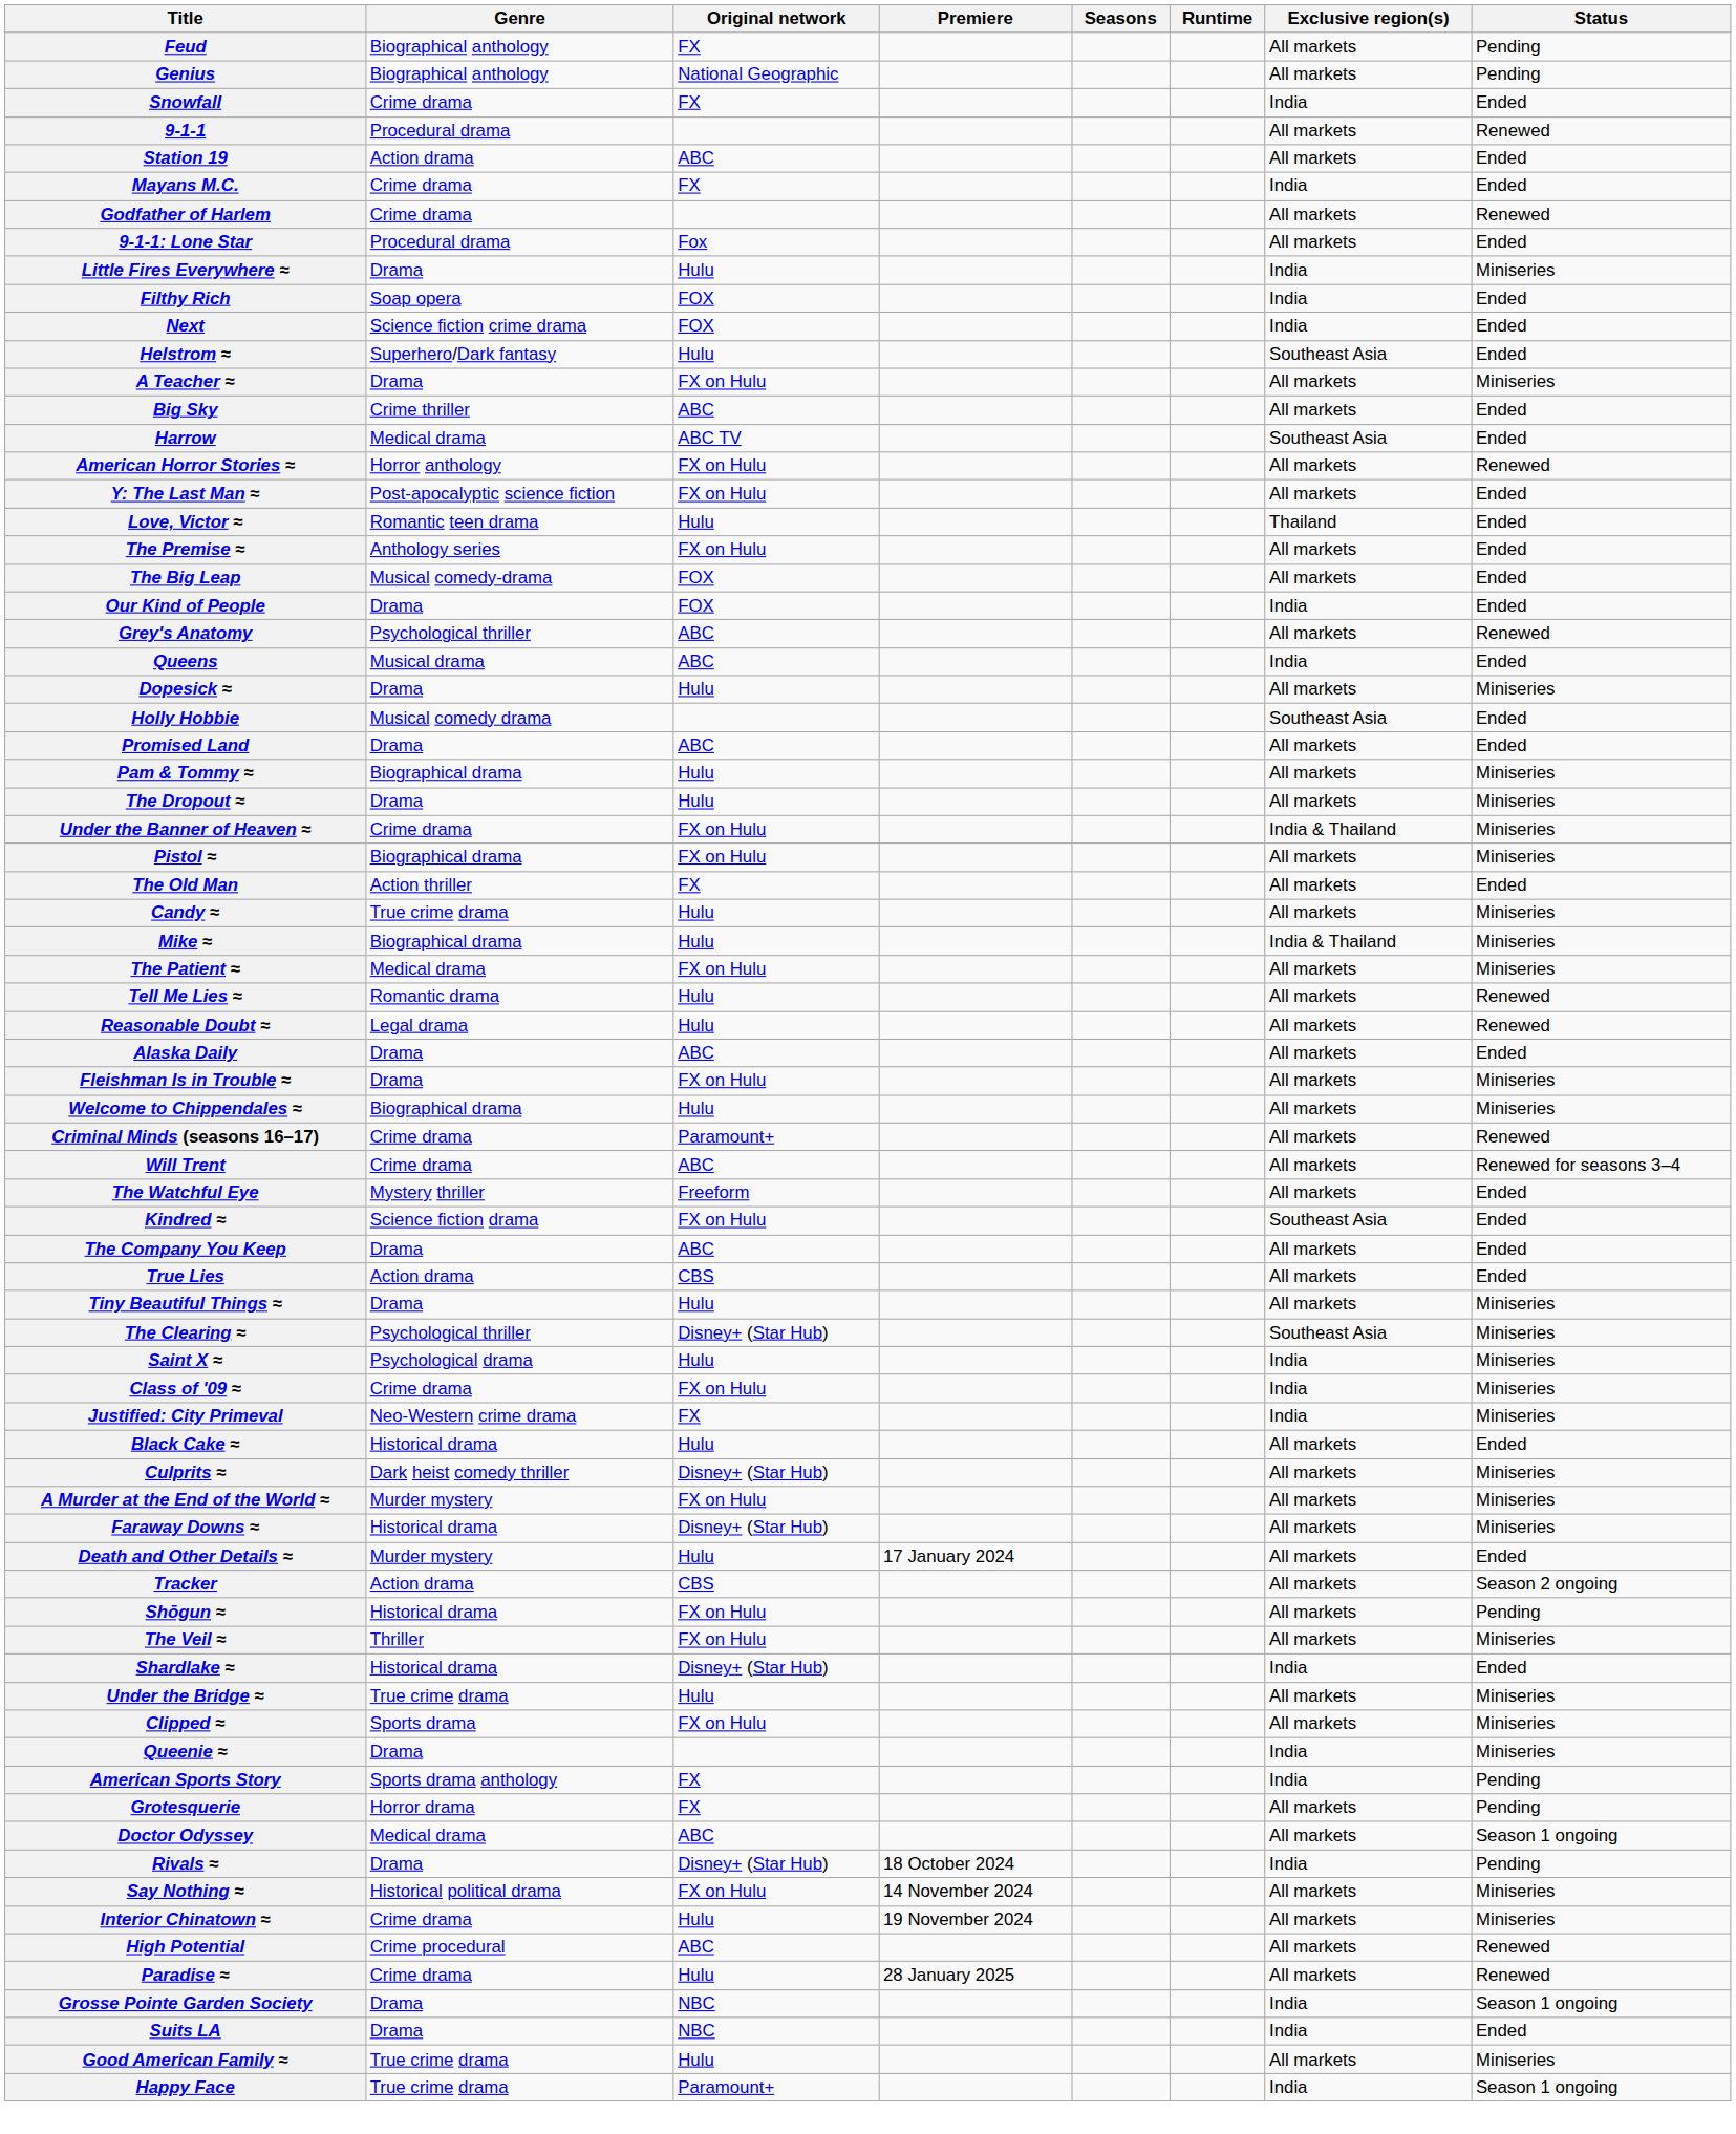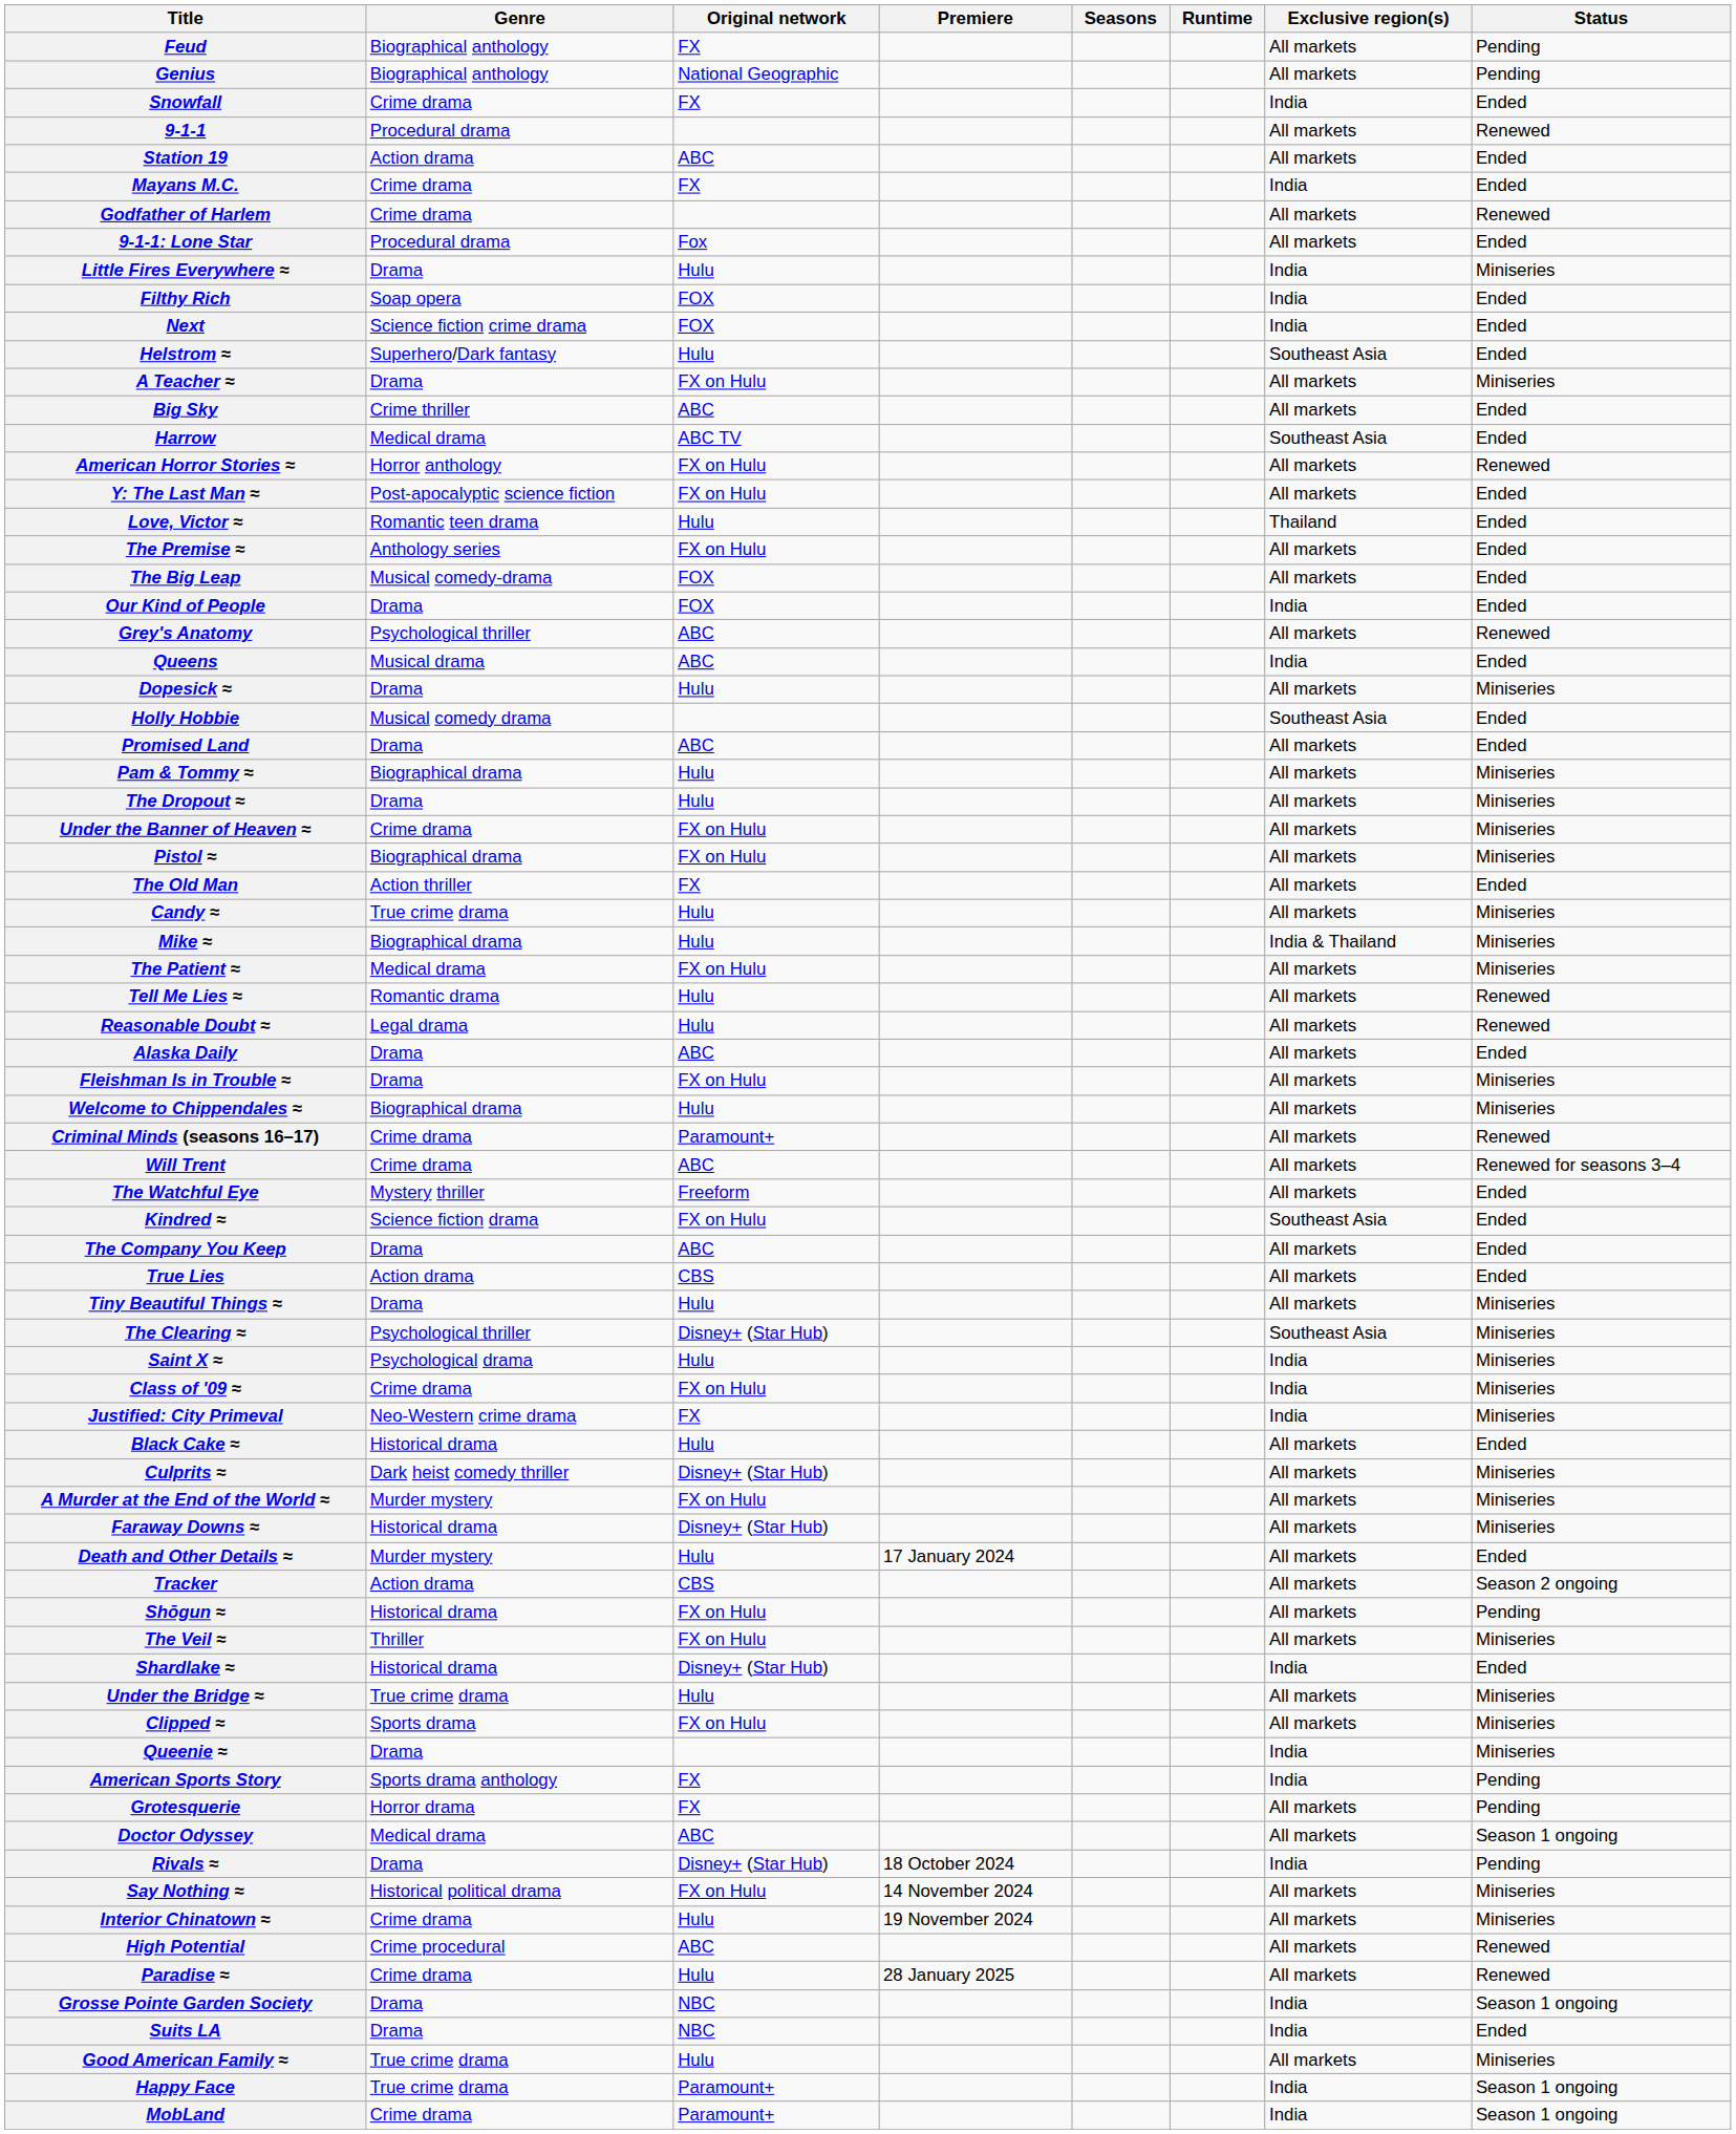Under the Banner of Heaven ≈ | Exclusive region(s): India & Thailand -> All markets
+ row: MobLand | Crime drama | Paramount+ | India | Season 1 ongoing
